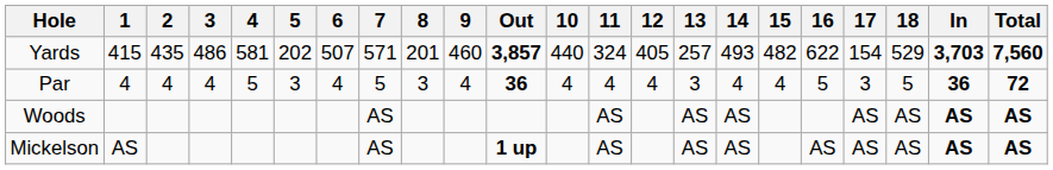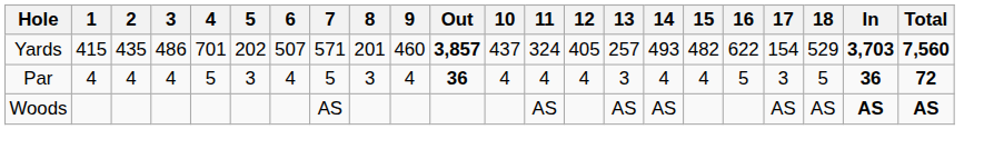Yards | 4: 581 -> 701
Yards | 10: 440 -> 437
- row: Mickelson | AS | AS | 1 up | AS | AS | AS | AS | AS | AS | AS | AS
